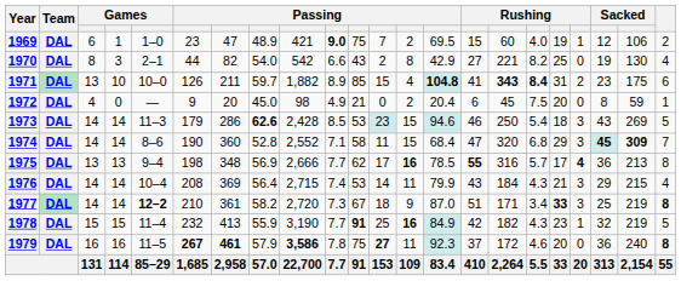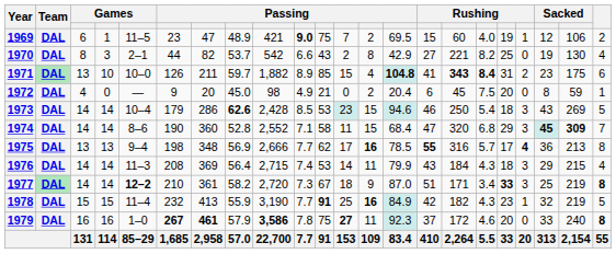1969 | column 5: 1–0 -> 11–5
1970 | column 8: 54.0 -> 53.7
1973 | column 5: 11–3 -> 10–4
1976 | column 5: 10–4 -> 11–3
1976 | column 18: 21 -> 18
1979 | column 5: 11–5 -> 1–0
1979 | column 20: 36 -> 33
